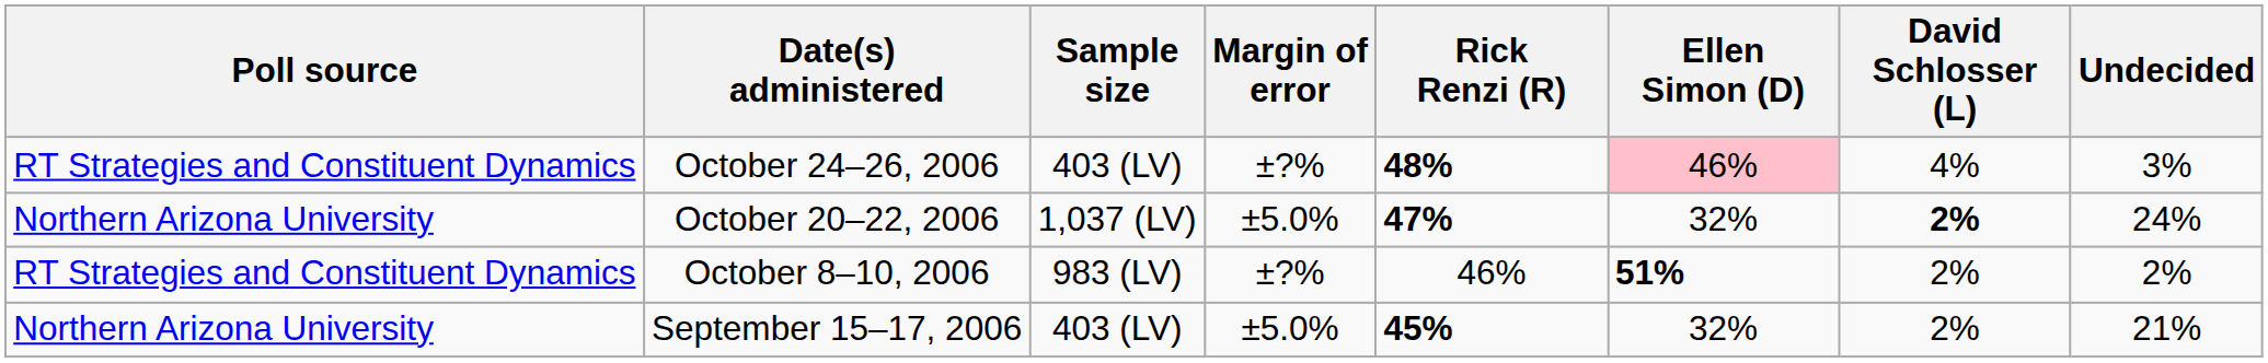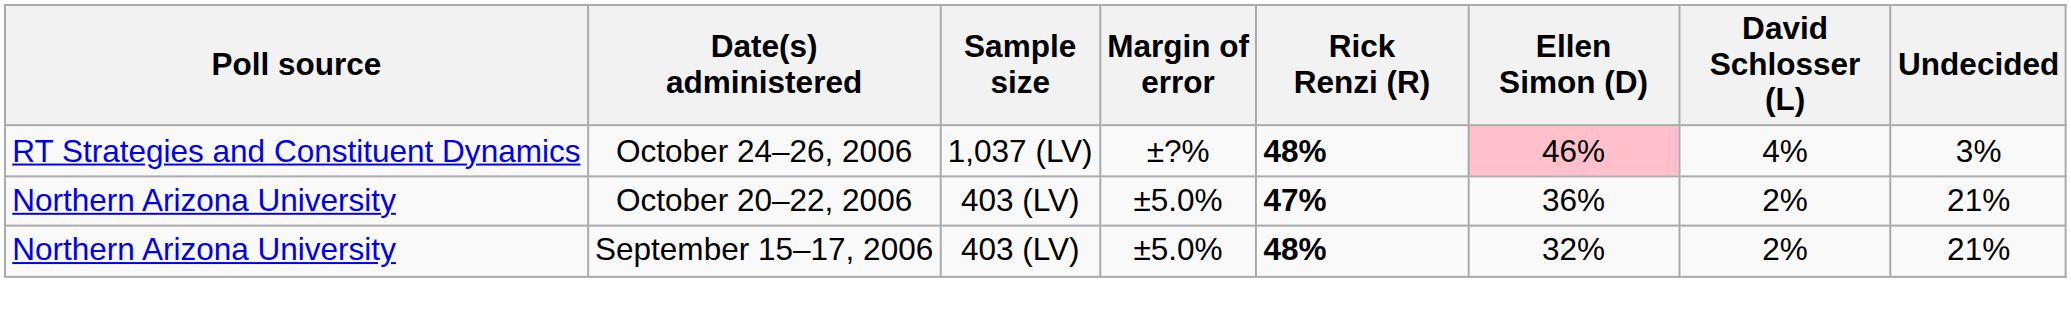October 24–26, 2006 | Sample size: 403 (LV) -> 1,037 (LV)
October 20–22, 2006 | Sample size: 1,037 (LV) -> 403 (LV)
October 20–22, 2006 | Ellen Simon (D): 32% -> 36%
October 20–22, 2006 | David Schlosser (L): bold -> normal
October 20–22, 2006 | Undecided: 24% -> 21%
- row: RT Strategies and Constituent Dynamics | October 8–10, 2006 | 983 (LV) | ±?% | 46% | 51% | 2% | 2%
September 15–17, 2006 | Rick Renzi (R): 45% -> 48%
